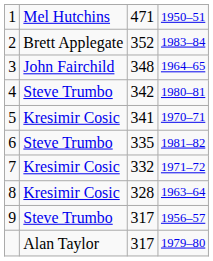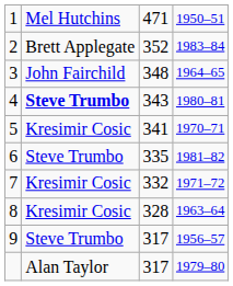4 | column 2: normal -> bold
4 | column 3: 342 -> 343
